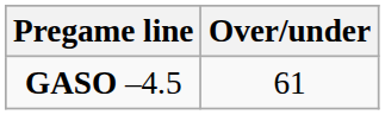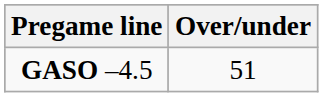GASO –4.5 | Over/under: 61 -> 51
